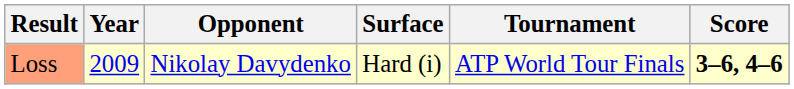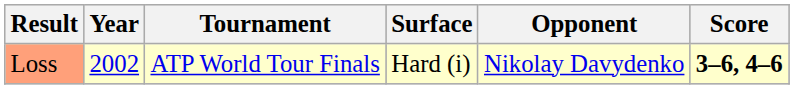columns swapped: Tournament <-> Opponent
Loss | Year: 2009 -> 2002
